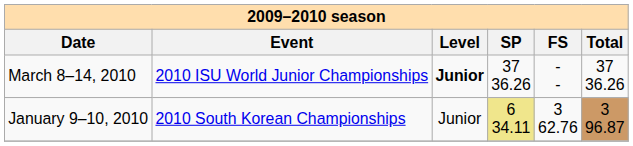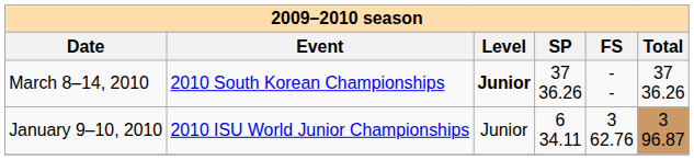March 8–14, 2010 | Event: 2010 ISU World Junior Championships -> 2010 South Korean Championships
January 9–10, 2010 | Event: 2010 South Korean Championships -> 2010 ISU World Junior Championships
January 9–10, 2010 | SP: khaki background -> no background
